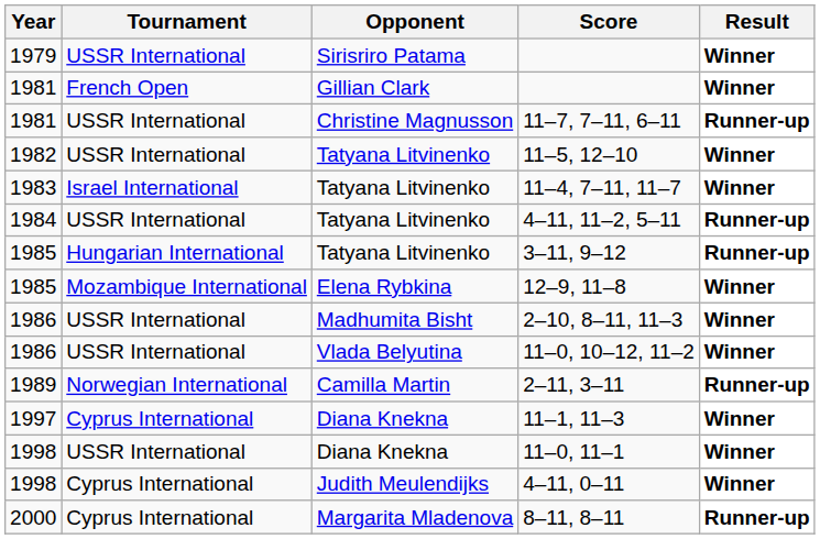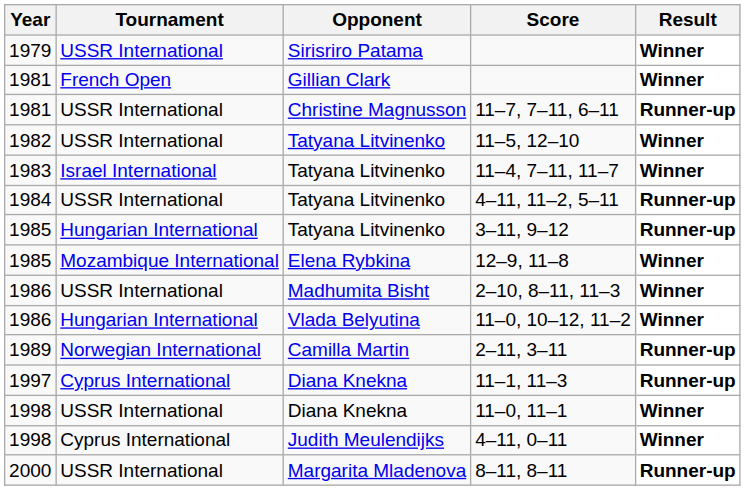11–0, 10–12, 11–2 | Tournament: USSR International -> Hungarian International
11–1, 11–3 | Result: Winner -> Runner-up
8–11, 8–11 | Tournament: Cyprus International -> USSR International
